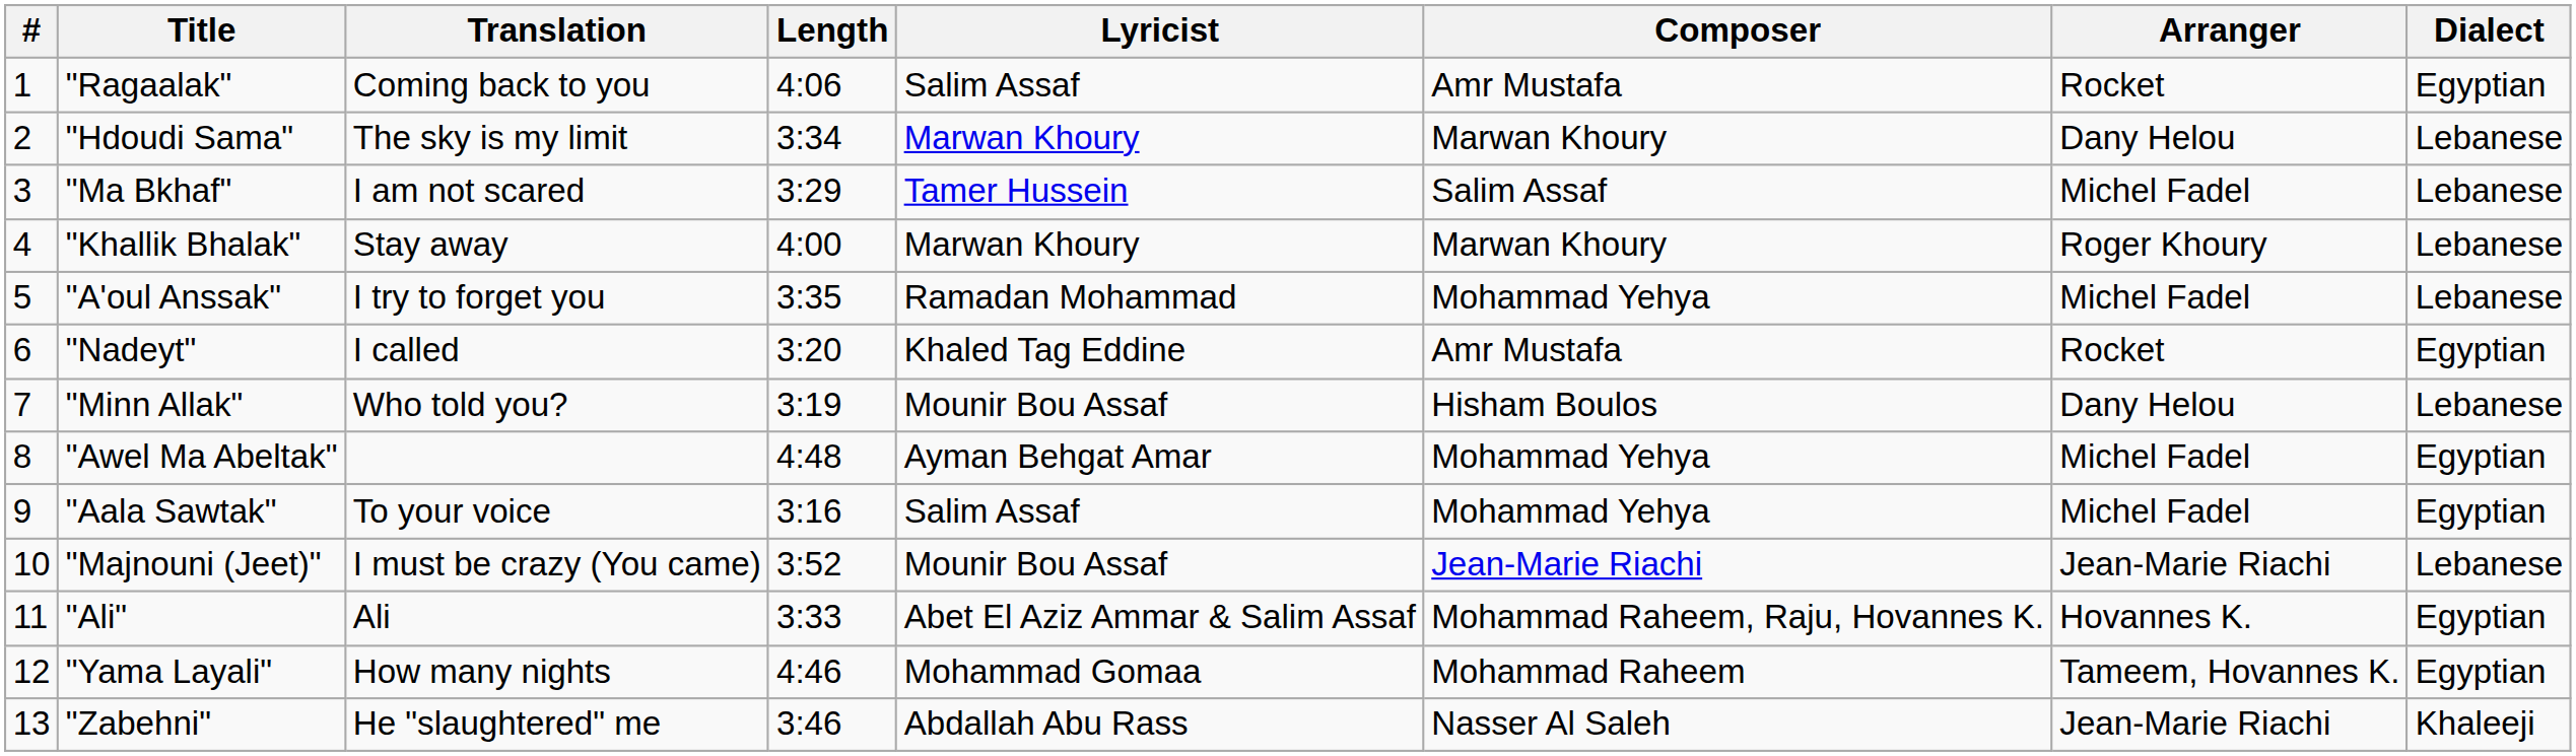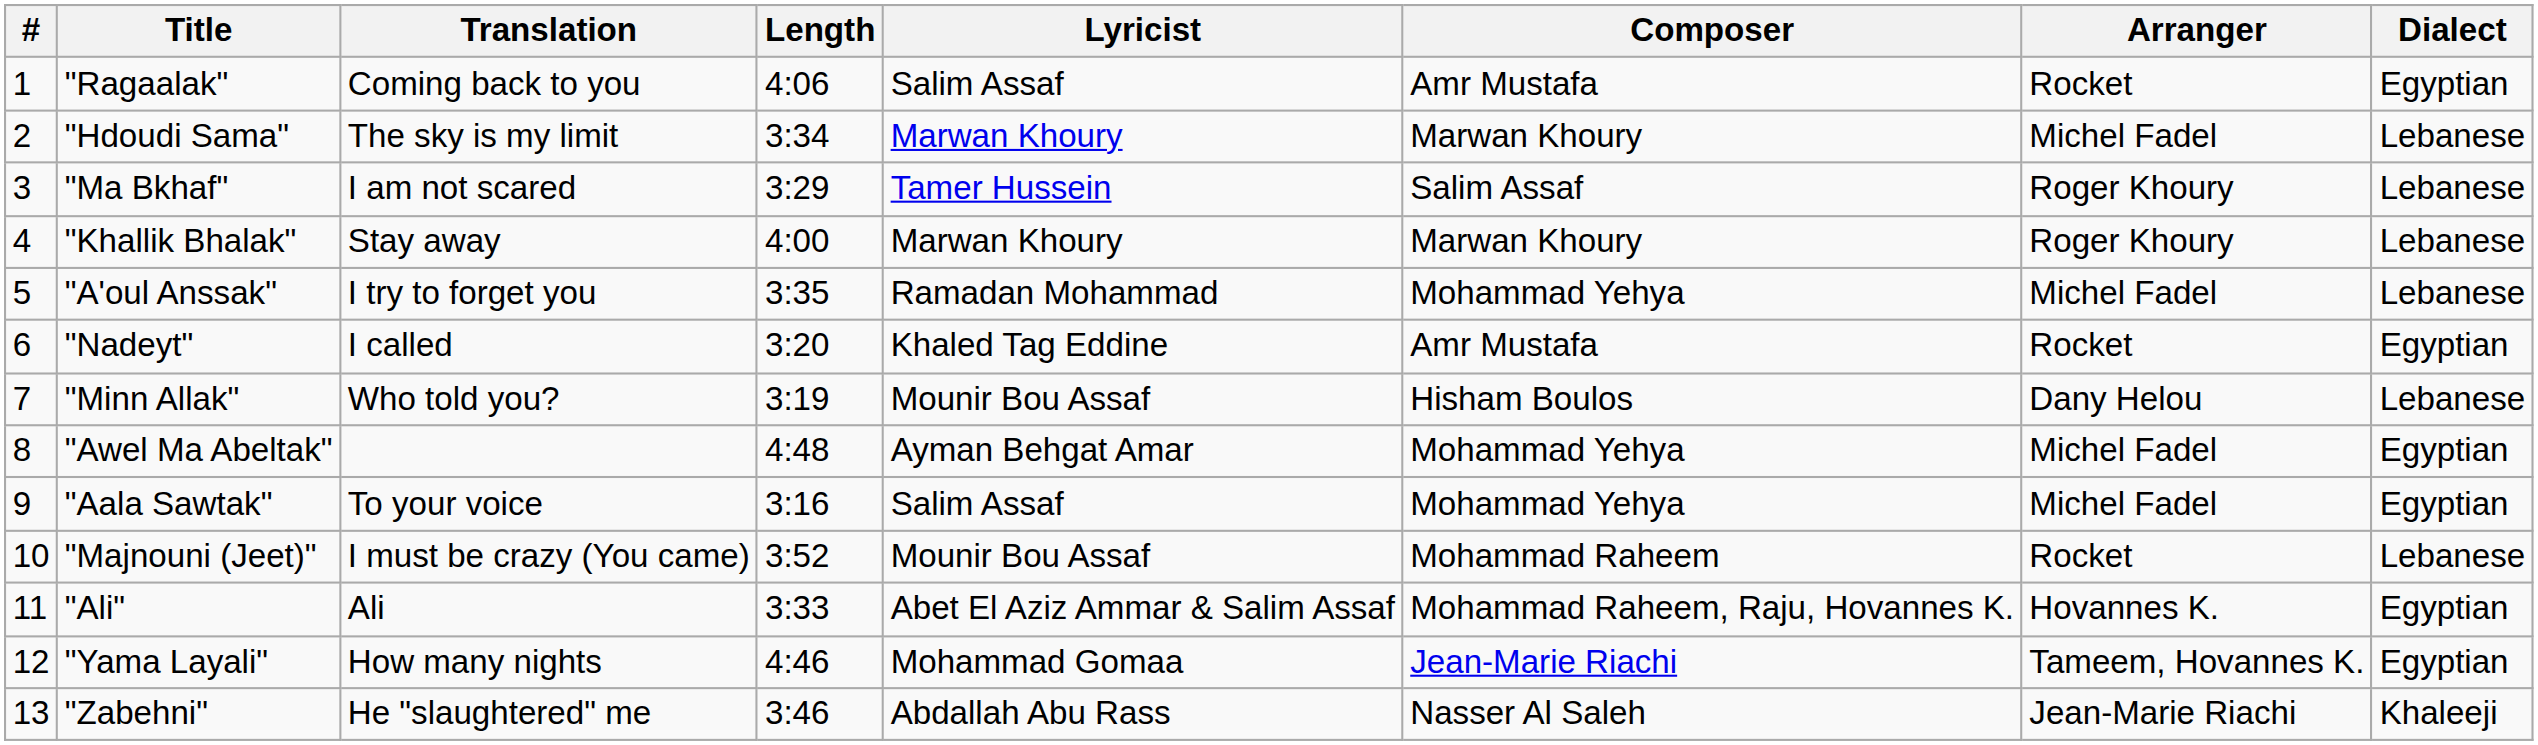"Hdoudi Sama" | Arranger: Dany Helou -> Michel Fadel
"Ma Bkhaf" | Arranger: Michel Fadel -> Roger Khoury
"Majnouni (Jeet)" | Composer: Jean-Marie Riachi -> Mohammad Raheem
"Majnouni (Jeet)" | Arranger: Jean-Marie Riachi -> Rocket
"Yama Layali" | Composer: Mohammad Raheem -> Jean-Marie Riachi
